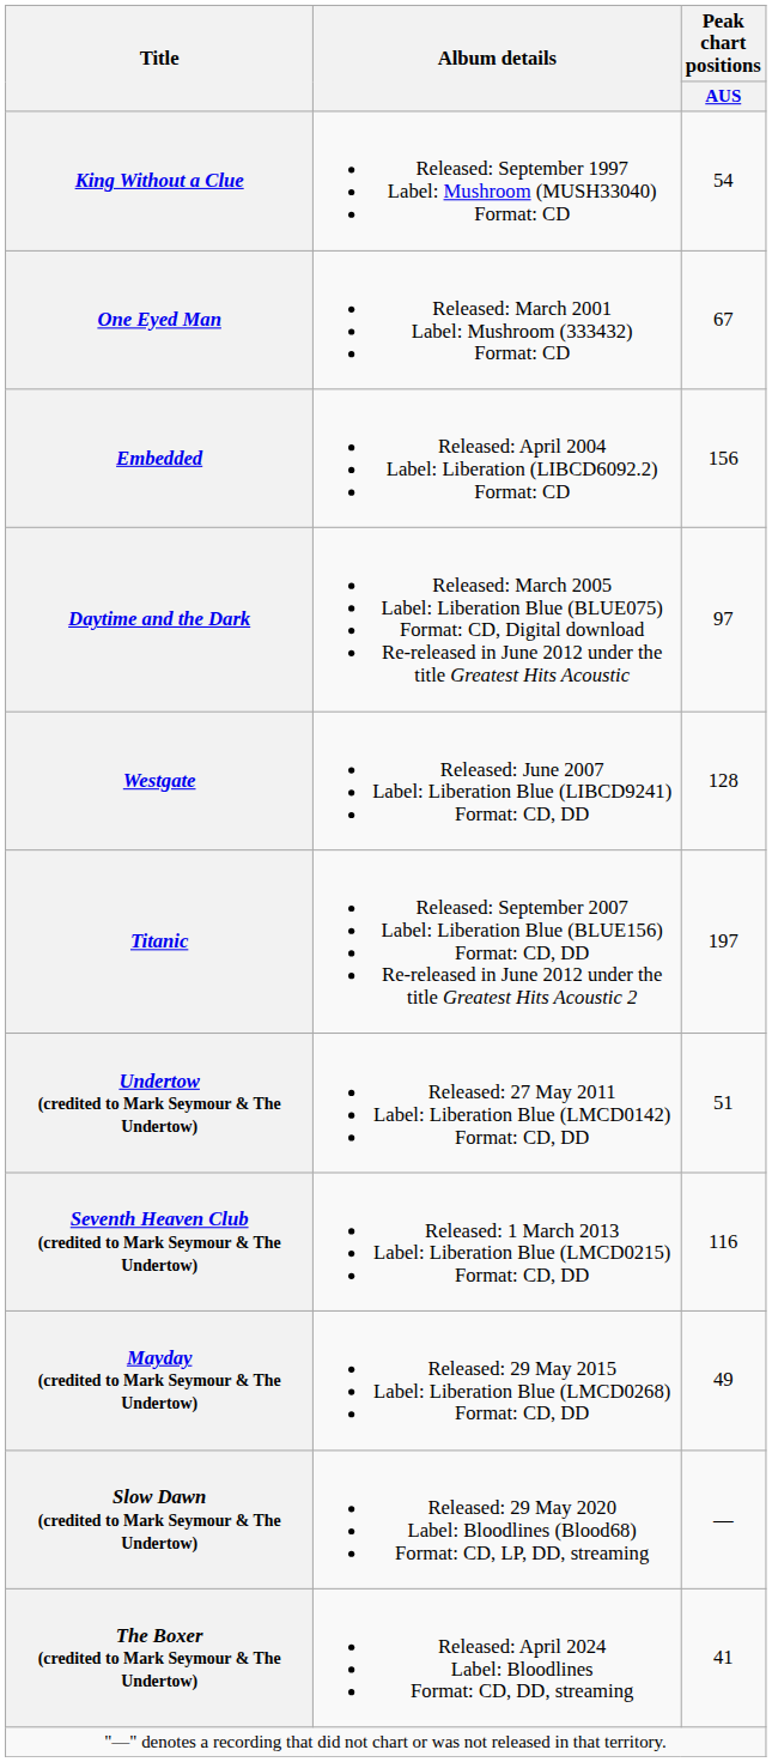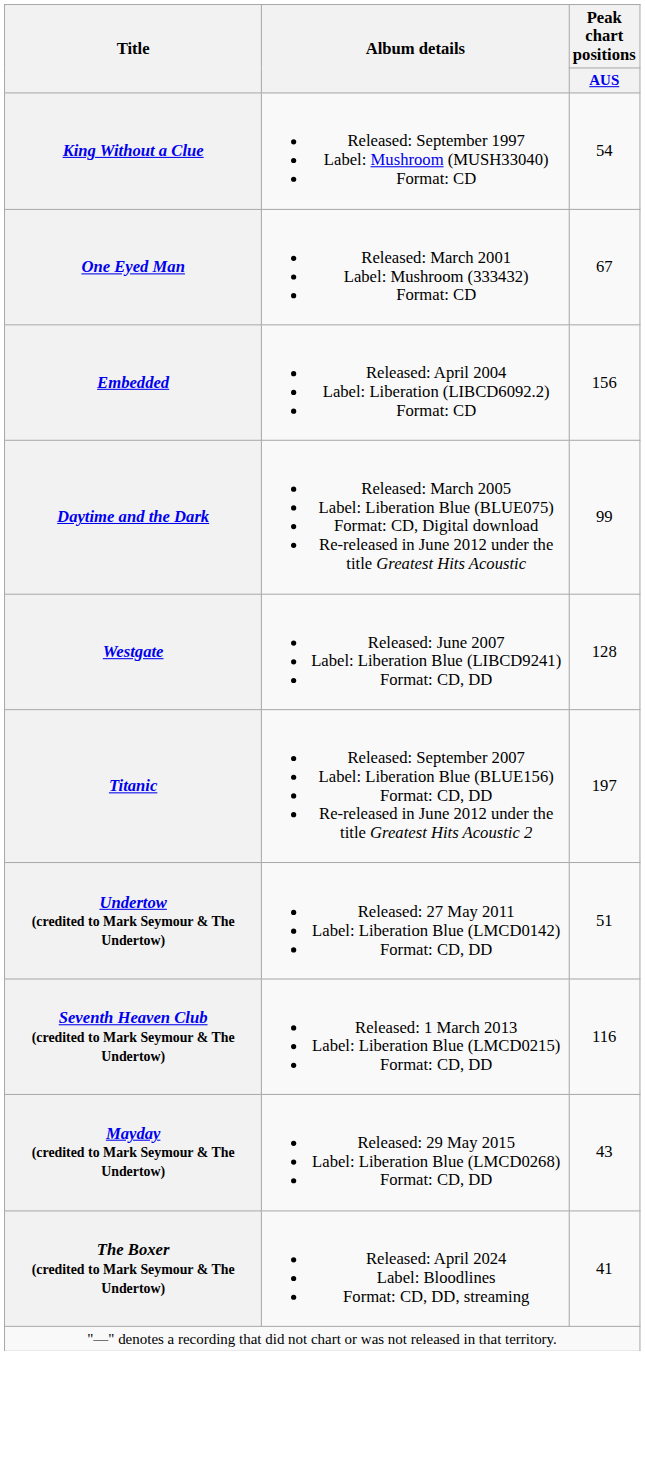Daytime and the Dark | Peak chart positions / AUS: 97 -> 99
Mayday (credited to Mark Seymour & The Undertow) | Peak chart positions / AUS: 49 -> 43
- row: Slow Dawn (credited to Mark Seymour & The Undertow) | Released: 29 May 2020 Label: Bloodlines (Blood68) Format: CD, LP, DD, streaming | —
